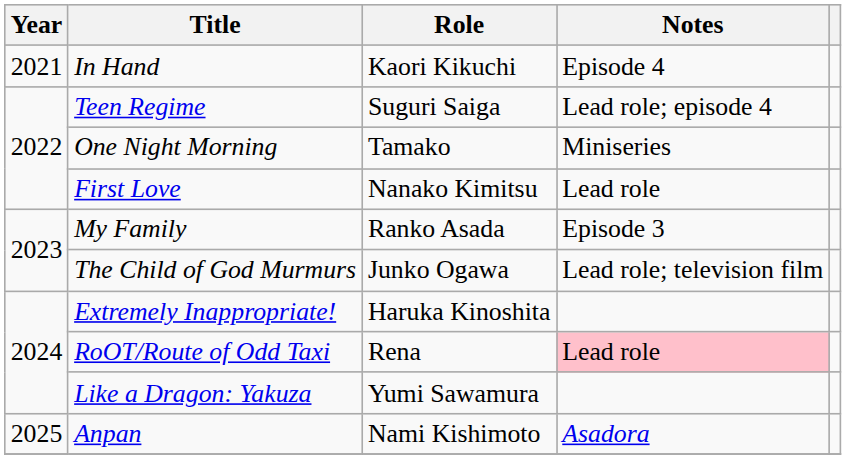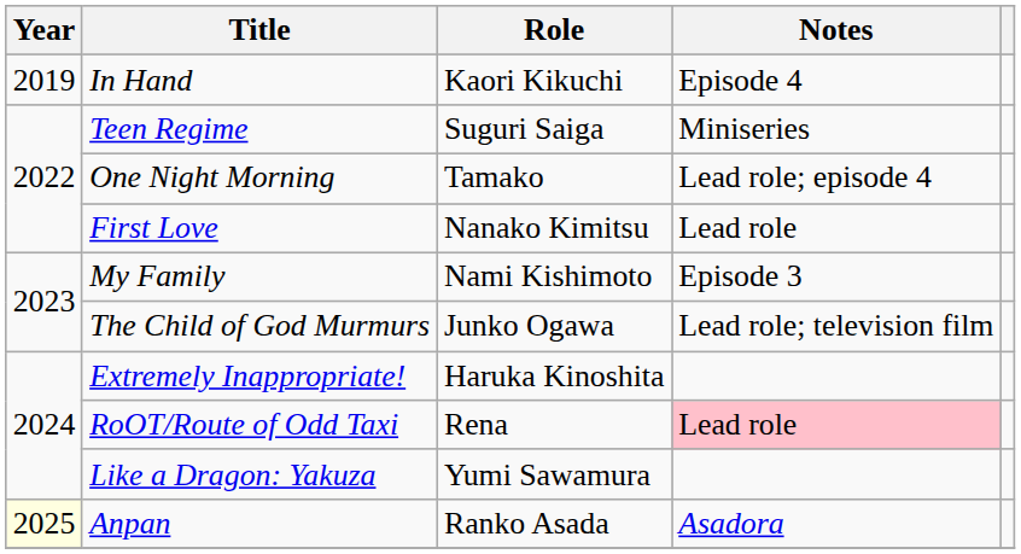In Hand | Year: 2021 -> 2019
Teen Regime | Notes: Lead role; episode 4 -> Miniseries
One Night Morning | Notes: Miniseries -> Lead role; episode 4
My Family | Role: Ranko Asada -> Nami Kishimoto
Anpan | Year: no background -> lightyellow background
Anpan | Role: Nami Kishimoto -> Ranko Asada
